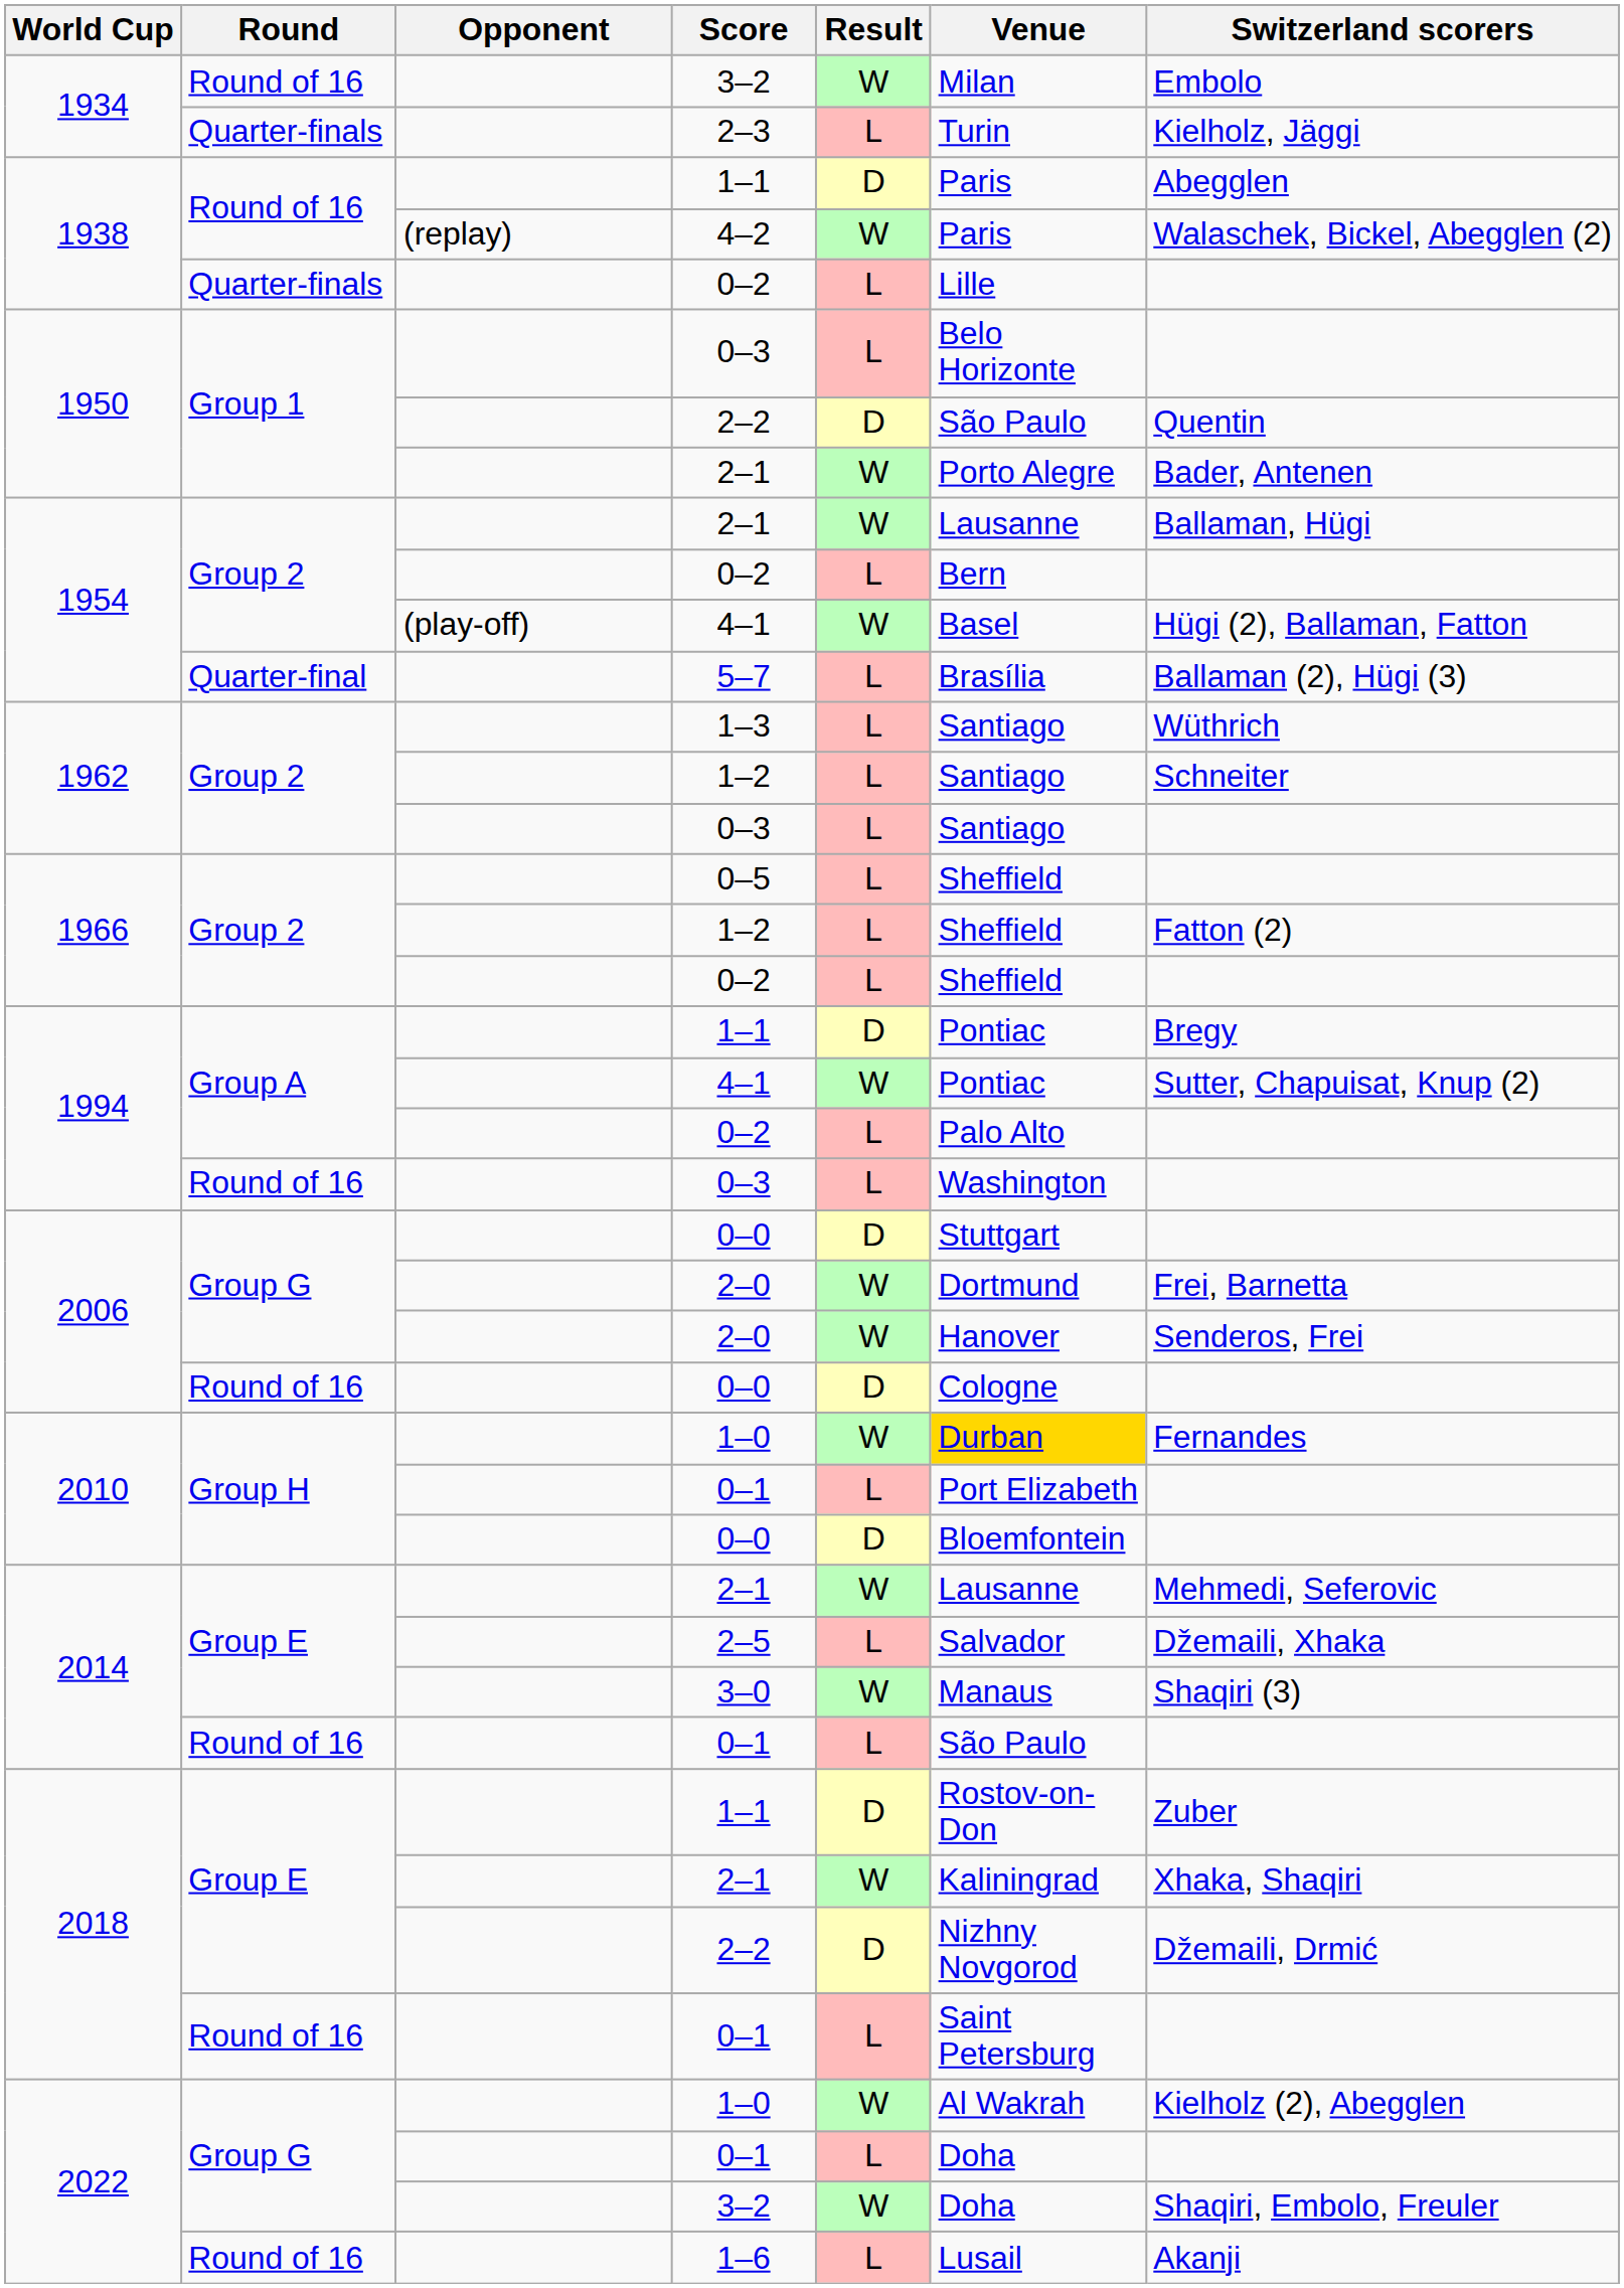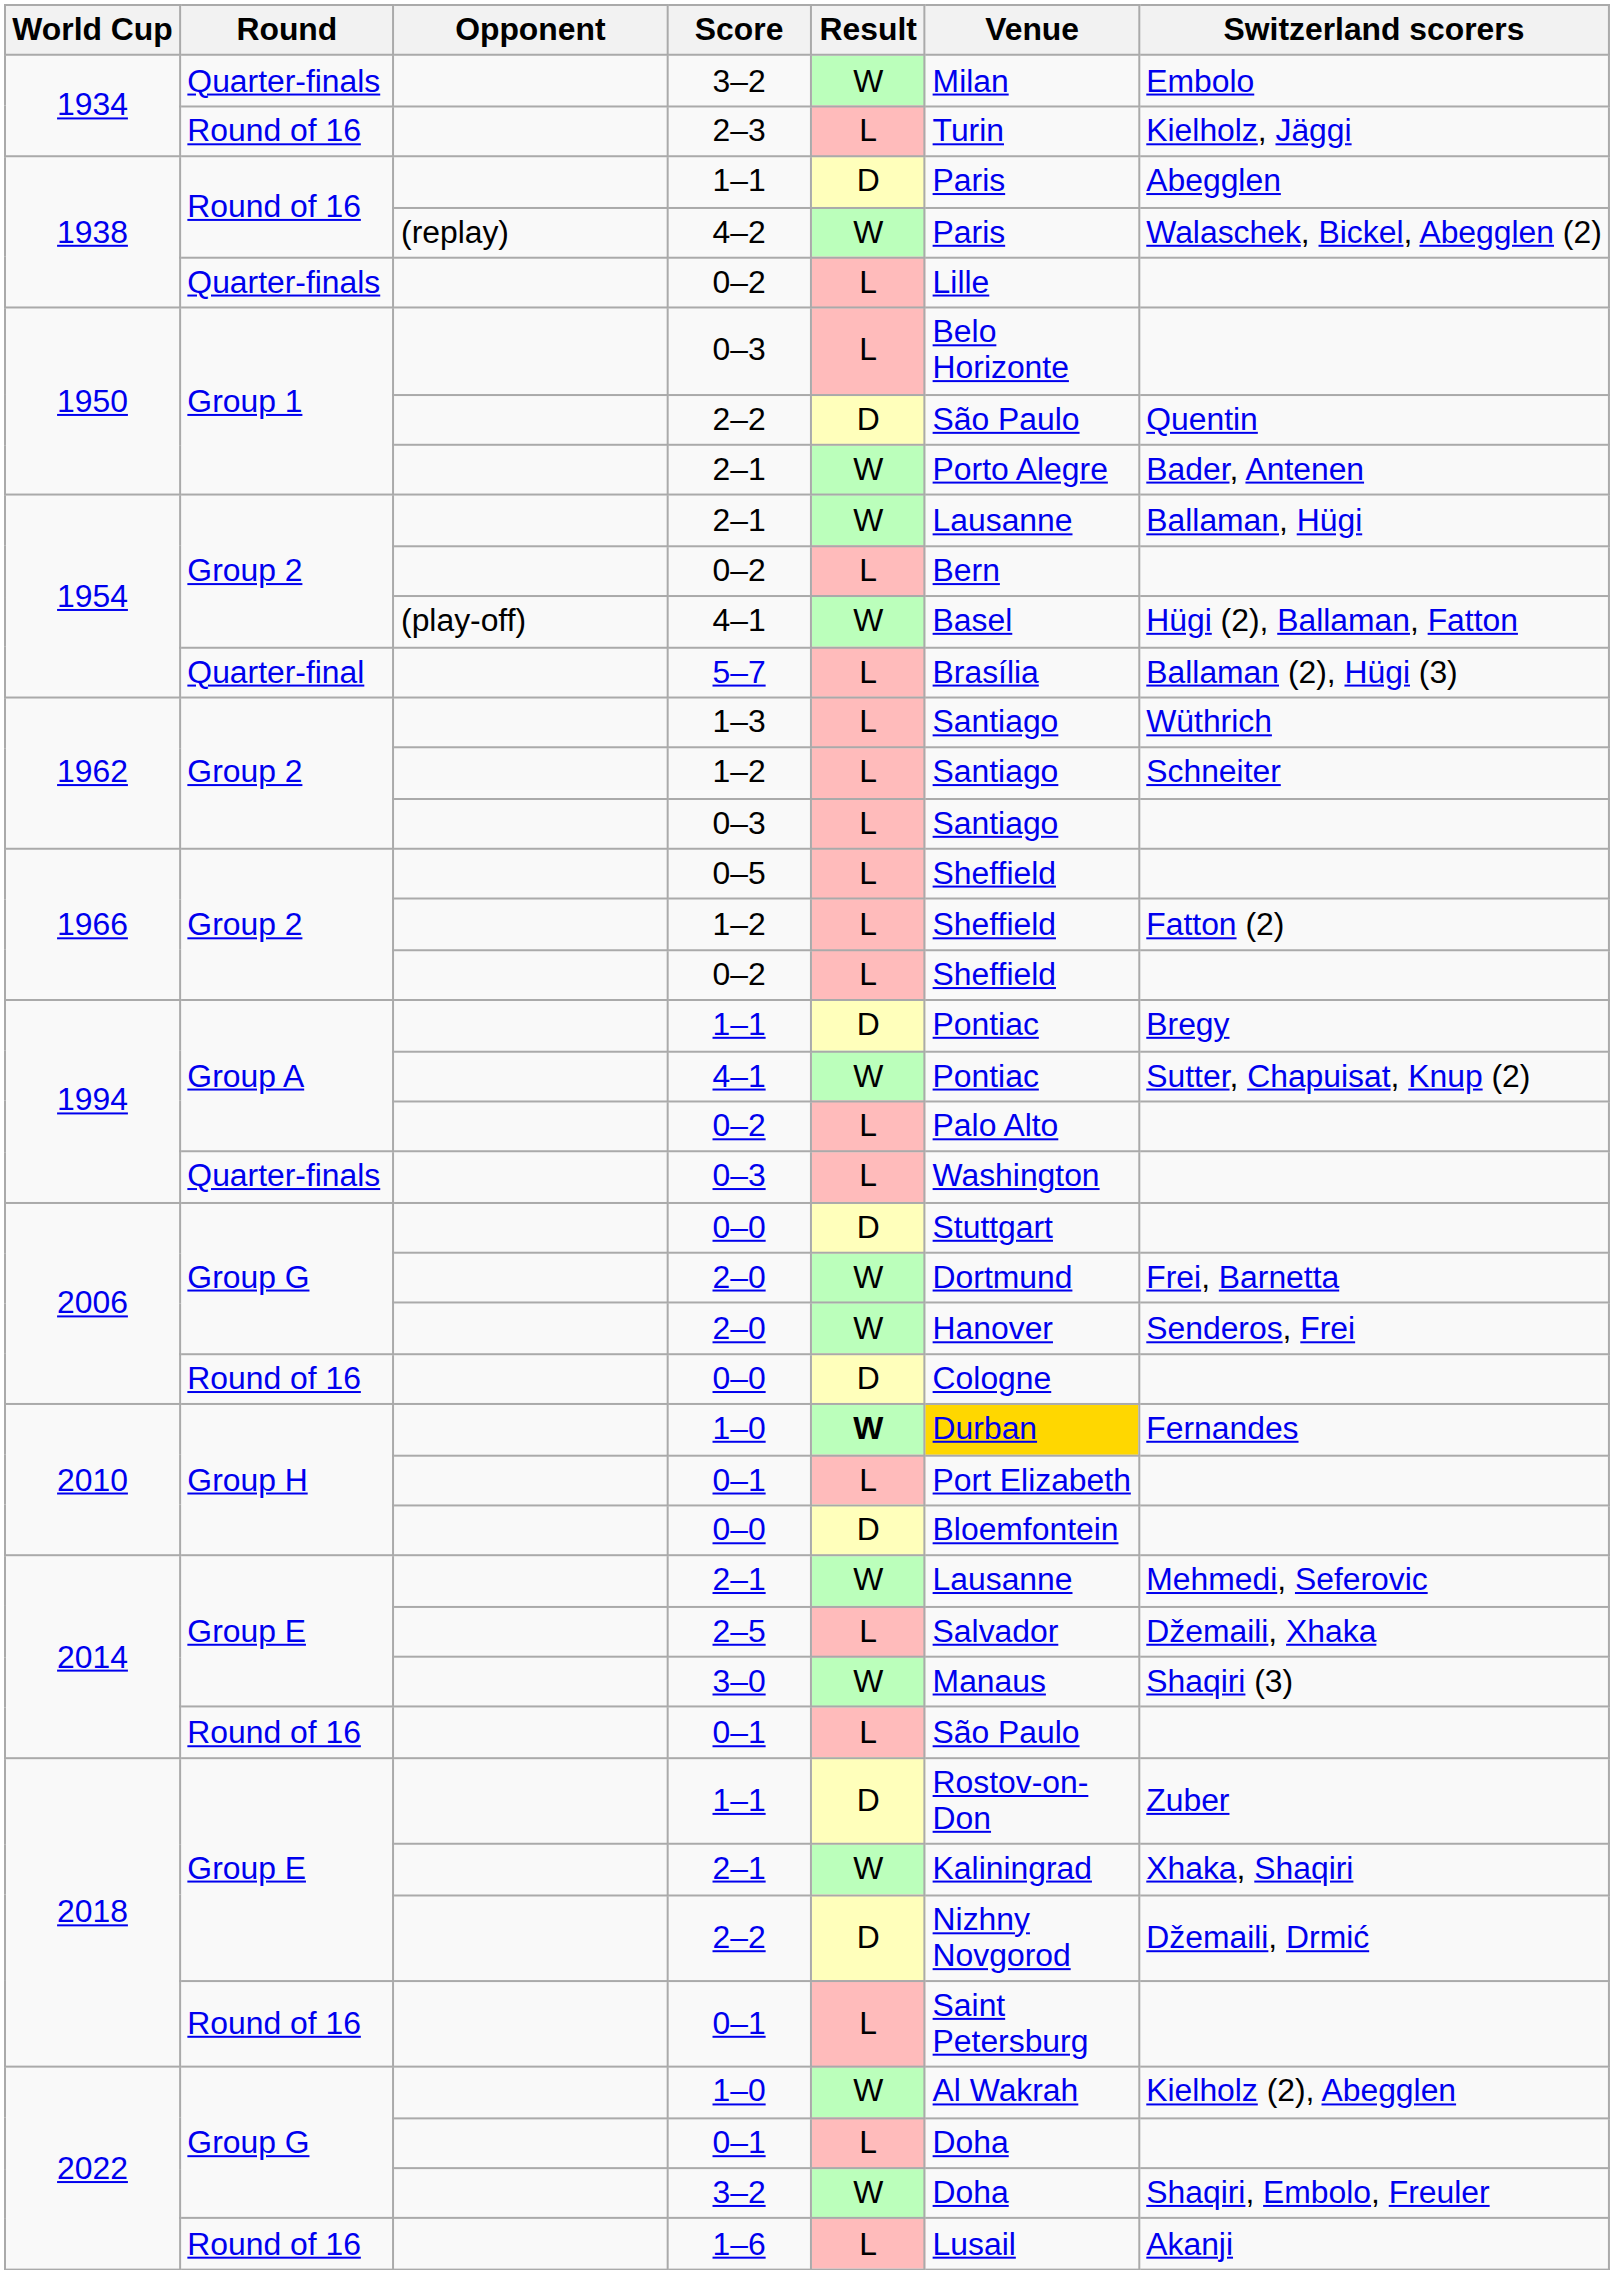1934 / 3–2 | Round: Round of 16 -> Quarter-finals
2–3 | Round: Quarter-finals -> Round of 16
1994 / 0–3 | Round: Round of 16 -> Quarter-finals
2010 / 1–0 | Result: normal -> bold
